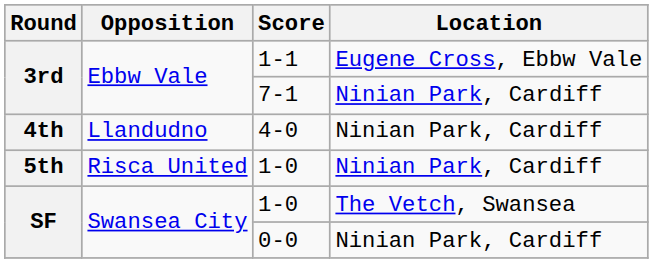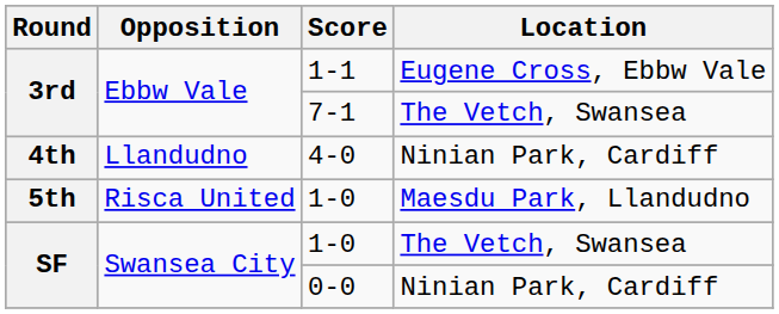7-1 | Location: Ninian Park, Cardiff -> The Vetch, Swansea
5th / 1-0 | Location: Ninian Park, Cardiff -> Maesdu Park, Llandudno
